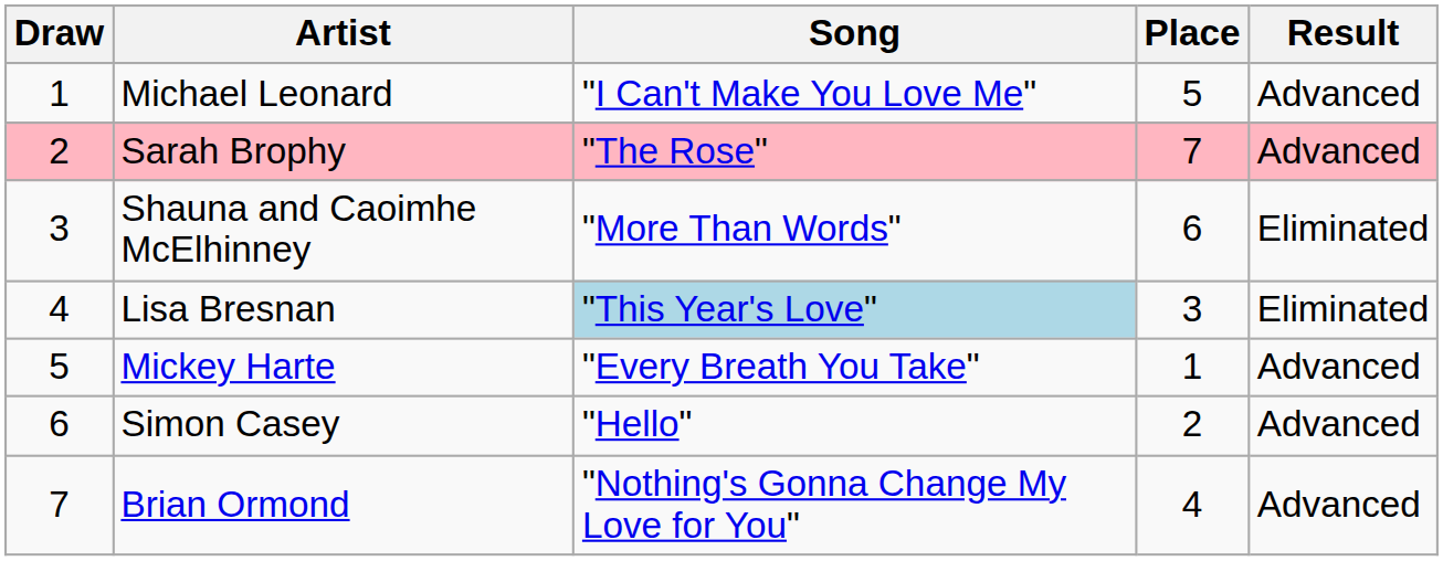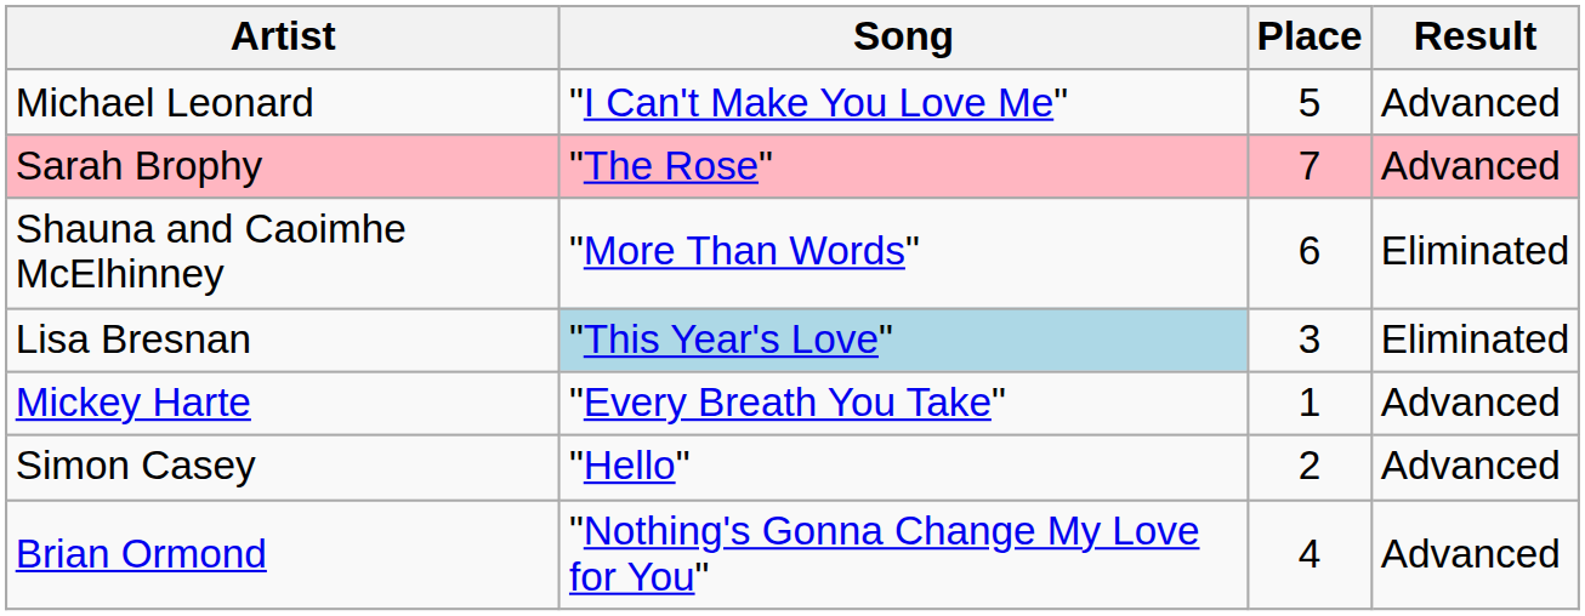- column: Draw | 1 | 2 | 3 | 4 | 5 | 6 | 7
